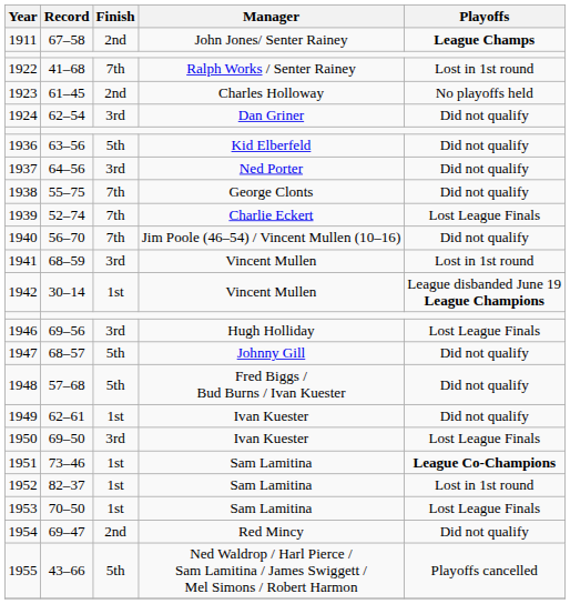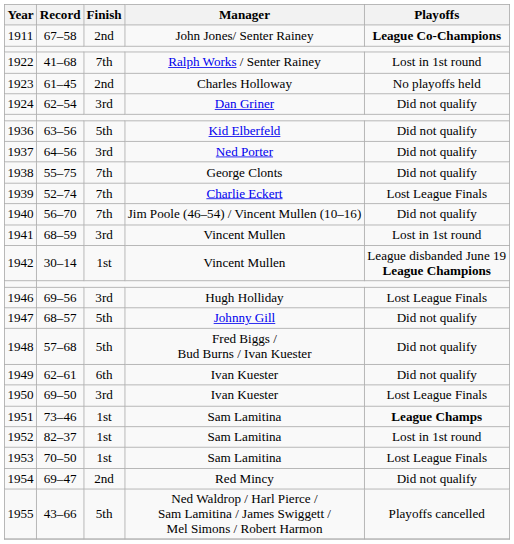1911 | Playoffs: League Champs -> League Co-Champions
1949 | Finish: 1st -> 6th
1951 | Playoffs: League Co-Champions -> League Champs
